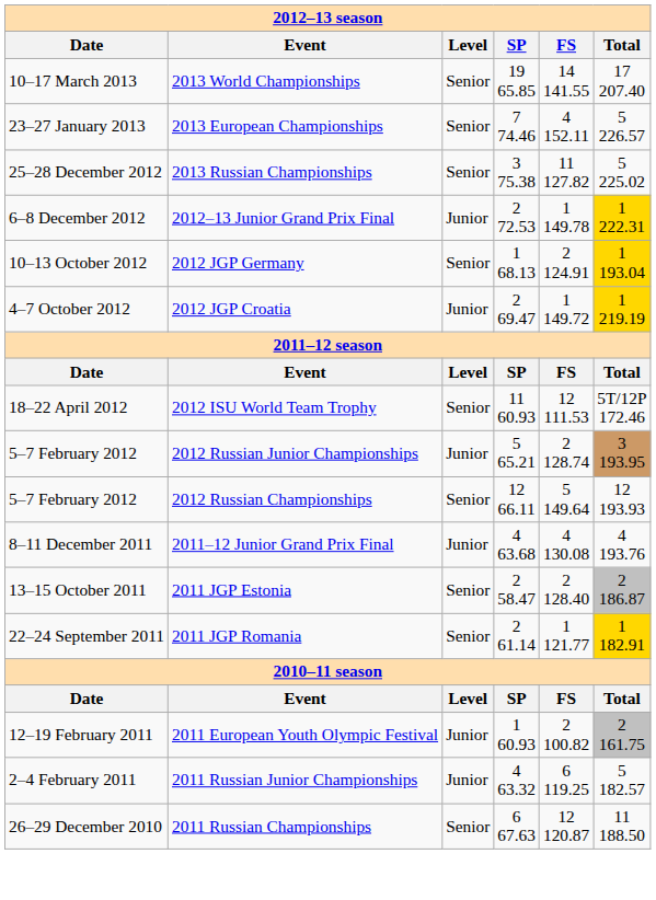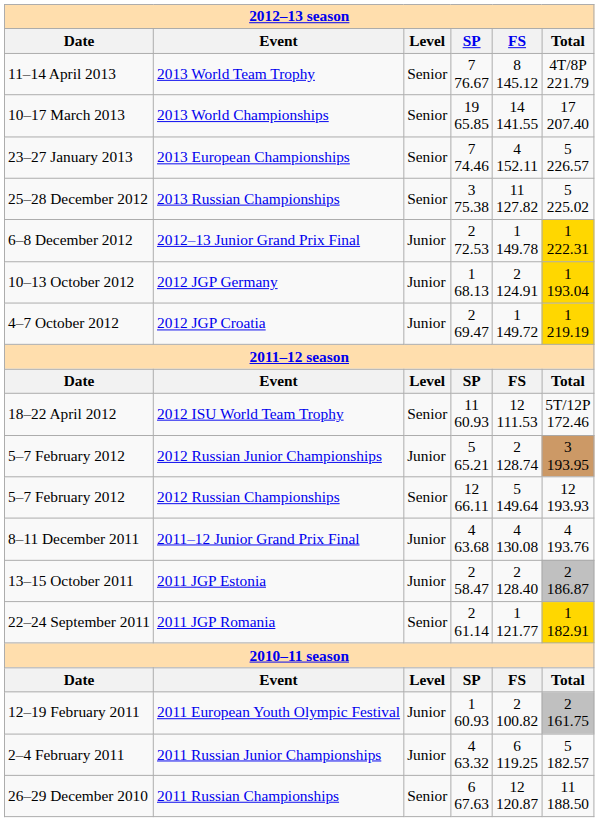+ row: 11–14 April 2013 | 2013 World Team Trophy | Senior | 7 76.67 | 8 145.12 | 4T/8P 221.79
2012 JGP Germany | Level: Senior -> Junior
2011 JGP Estonia | Level: Senior -> Junior
